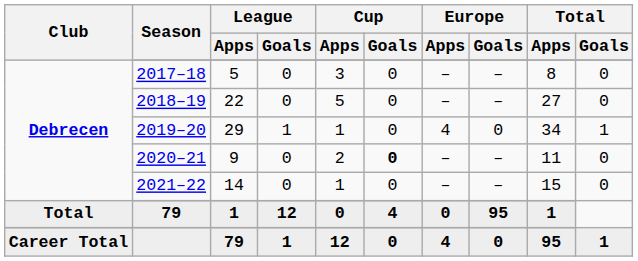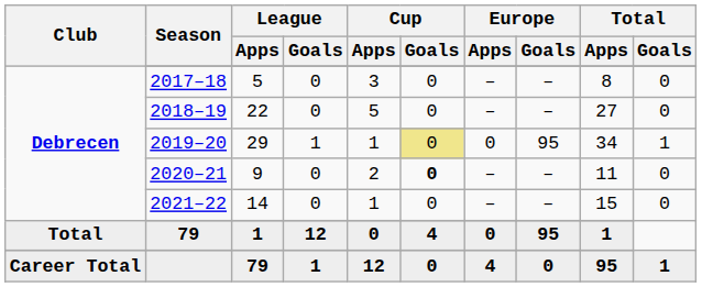29 | Cup / Goals: no background -> khaki background
29 | Europe / Apps: 4 -> 0
29 | Europe / Goals: 0 -> 95
